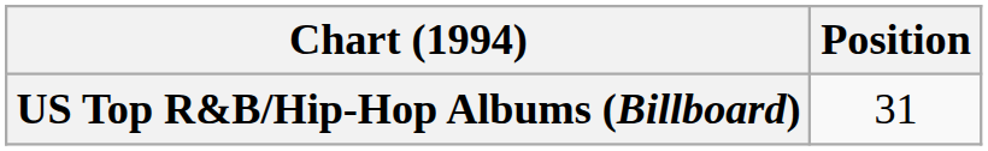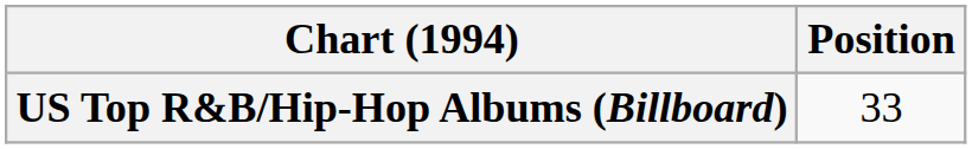US Top R&B/Hip-Hop Albums (Billboard) | Position: 31 -> 33
